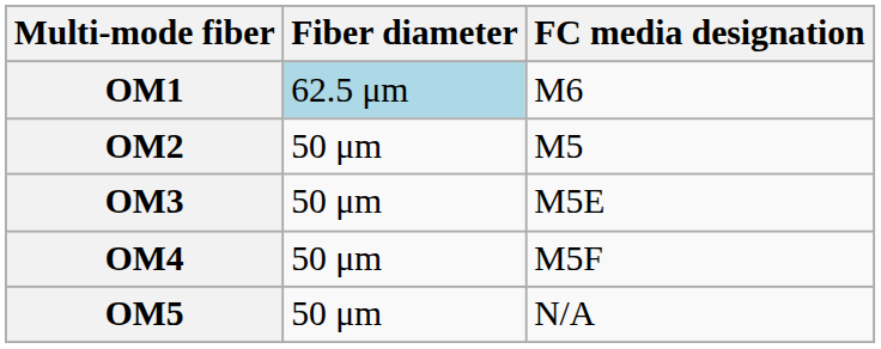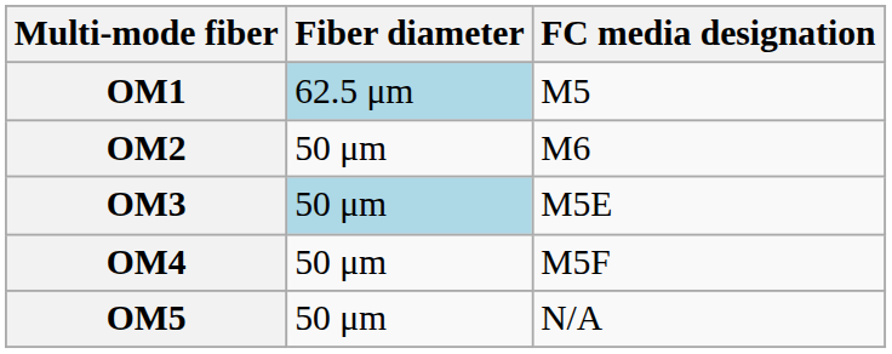OM1 | FC media designation: M6 -> M5
OM2 | FC media designation: M5 -> M6
OM3 | Fiber diameter: no background -> lightblue background
